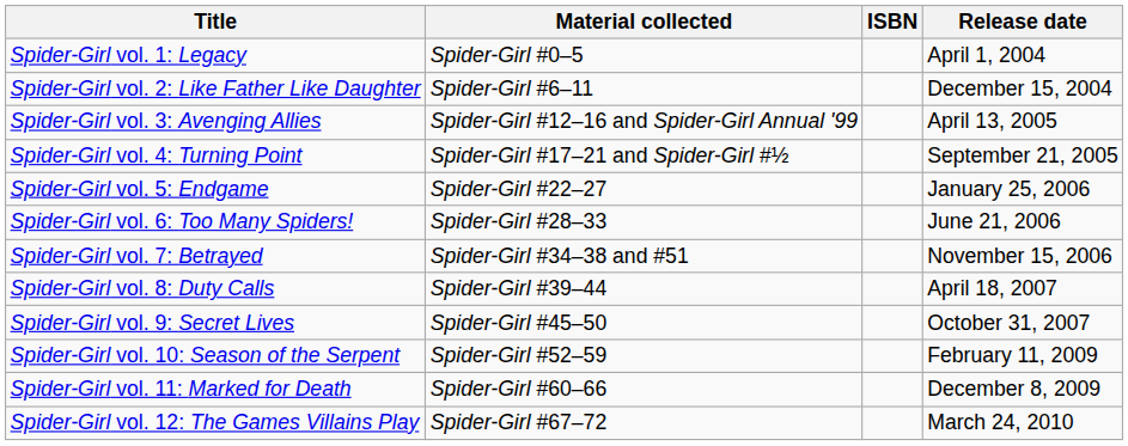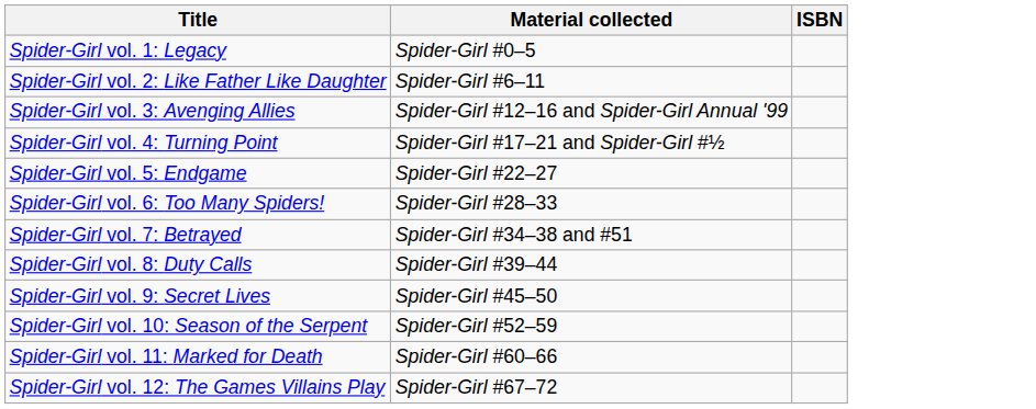- column: Release date | April 1, 2004 | December 15, 2004 | April 13, 2005 | September 21, 2005 | January 25, 2006 | June 21, 2006 | November 15, 2006 | April 18, 2007 | October 31, 2007 | February 11, 2009 | December 8, 2009 | March 24, 2010
